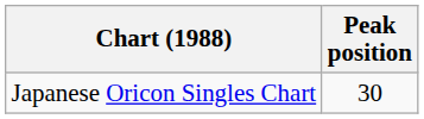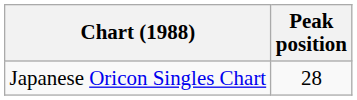Japanese Oricon Singles Chart | Peak position: 30 -> 28
